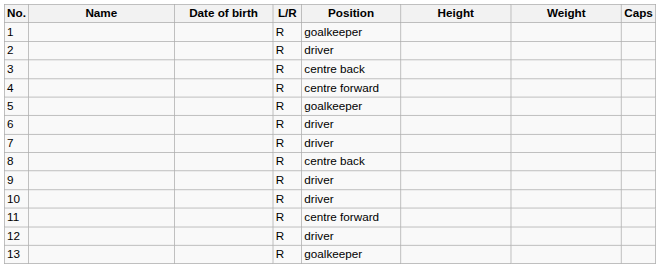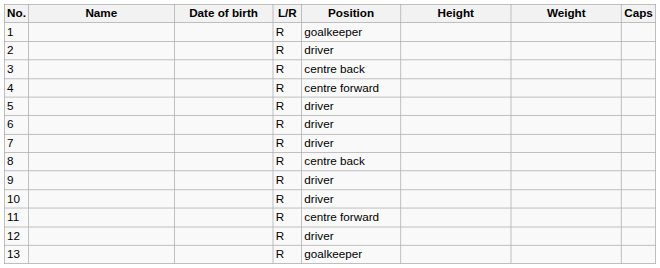5 | Position: goalkeeper -> driver
